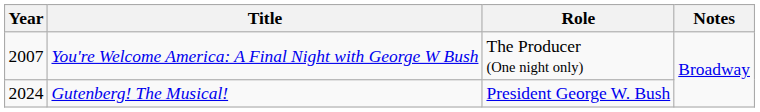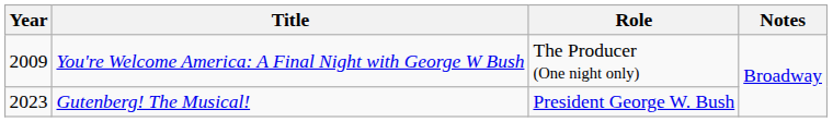You're Welcome America: A Final Night with George W Bush | Year: 2007 -> 2009
Gutenberg! The Musical! | Year: 2024 -> 2023
